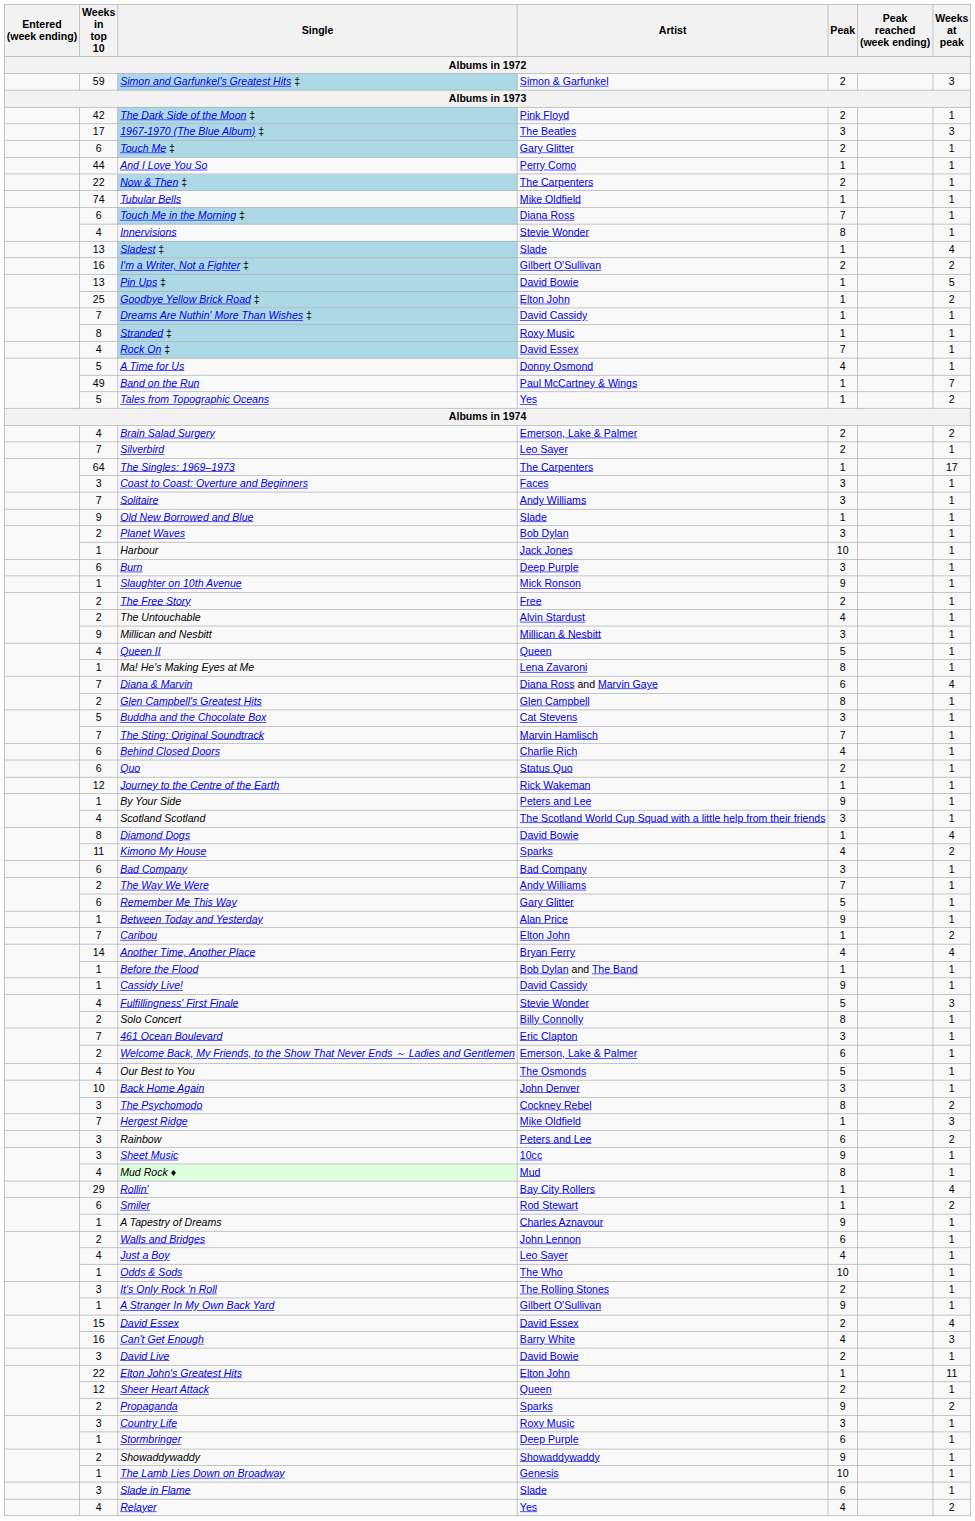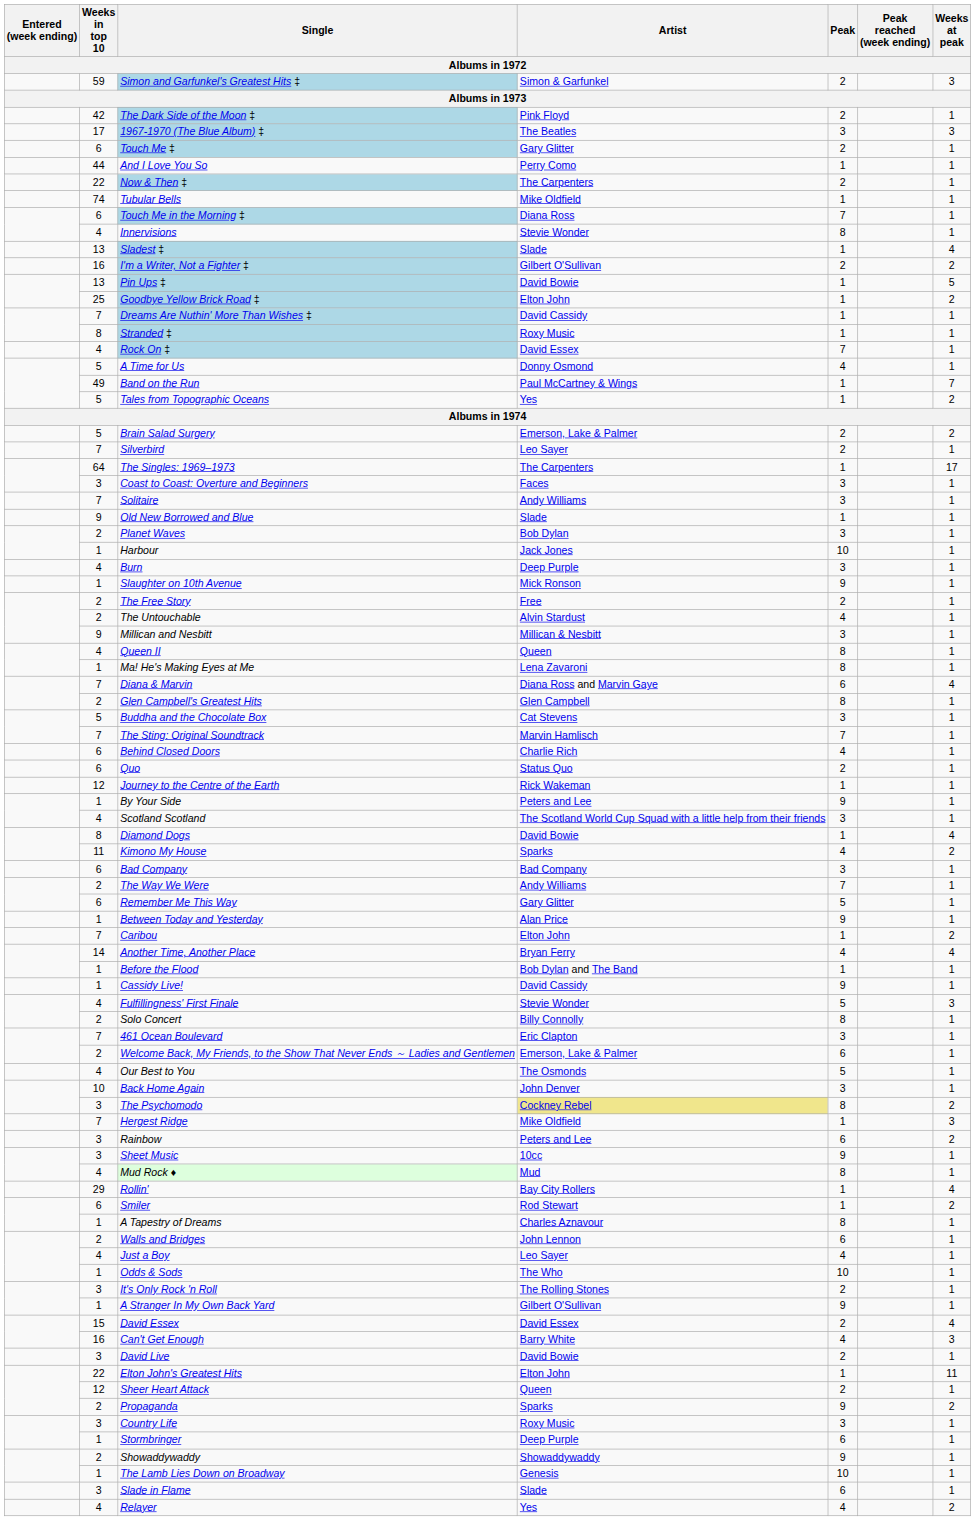Brain Salad Surgery | Weeks in top 10: 4 -> 5
Burn | Weeks in top 10: 6 -> 4
Queen II | Peak: 5 -> 8
The Psychomodo | Artist: no background -> khaki background
A Tapestry of Dreams | Peak: 9 -> 8
